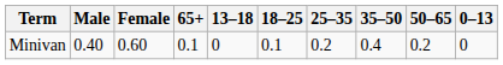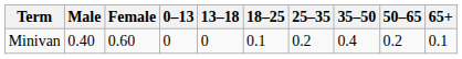columns swapped: 0–13 <-> 65+
